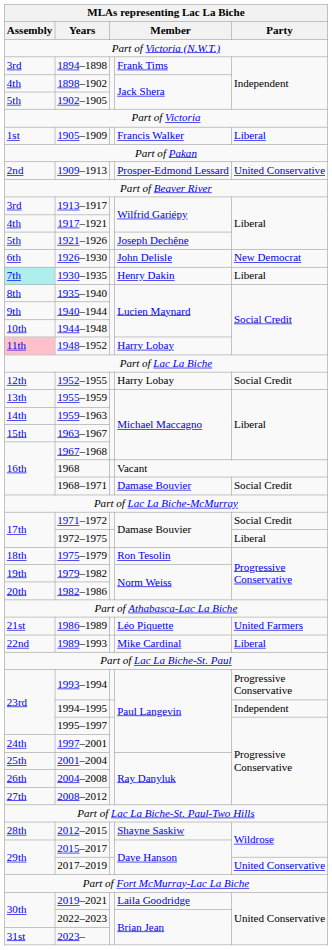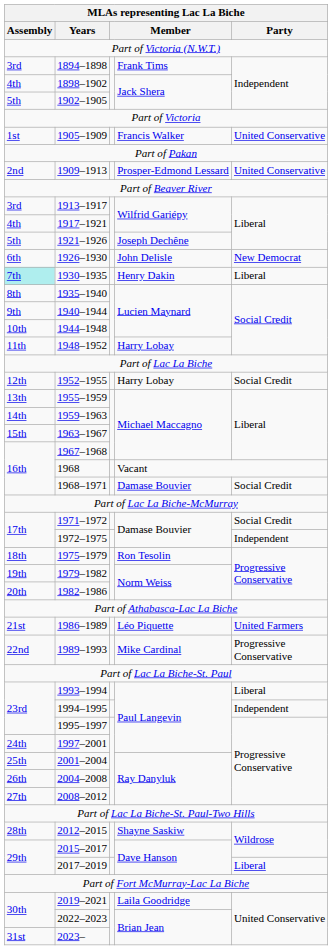1905–1909 | Party: Liberal -> United Conservative
1948–1952 | Assembly: pink background -> no background
1972–1975 | Party: Liberal -> Independent
1989–1993 | Party: Liberal -> Progressive Conservative
1993–1994 | Party: Progressive Conservative -> Liberal
2017–2019 | Party: United Conservative -> Liberal
